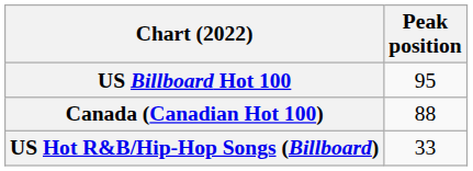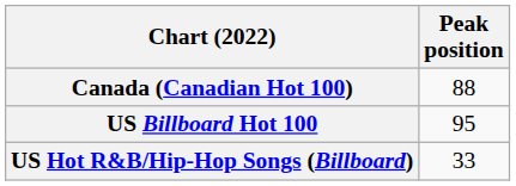rows swapped: Canada (Canadian Hot 100) <-> US Billboard Hot 100
